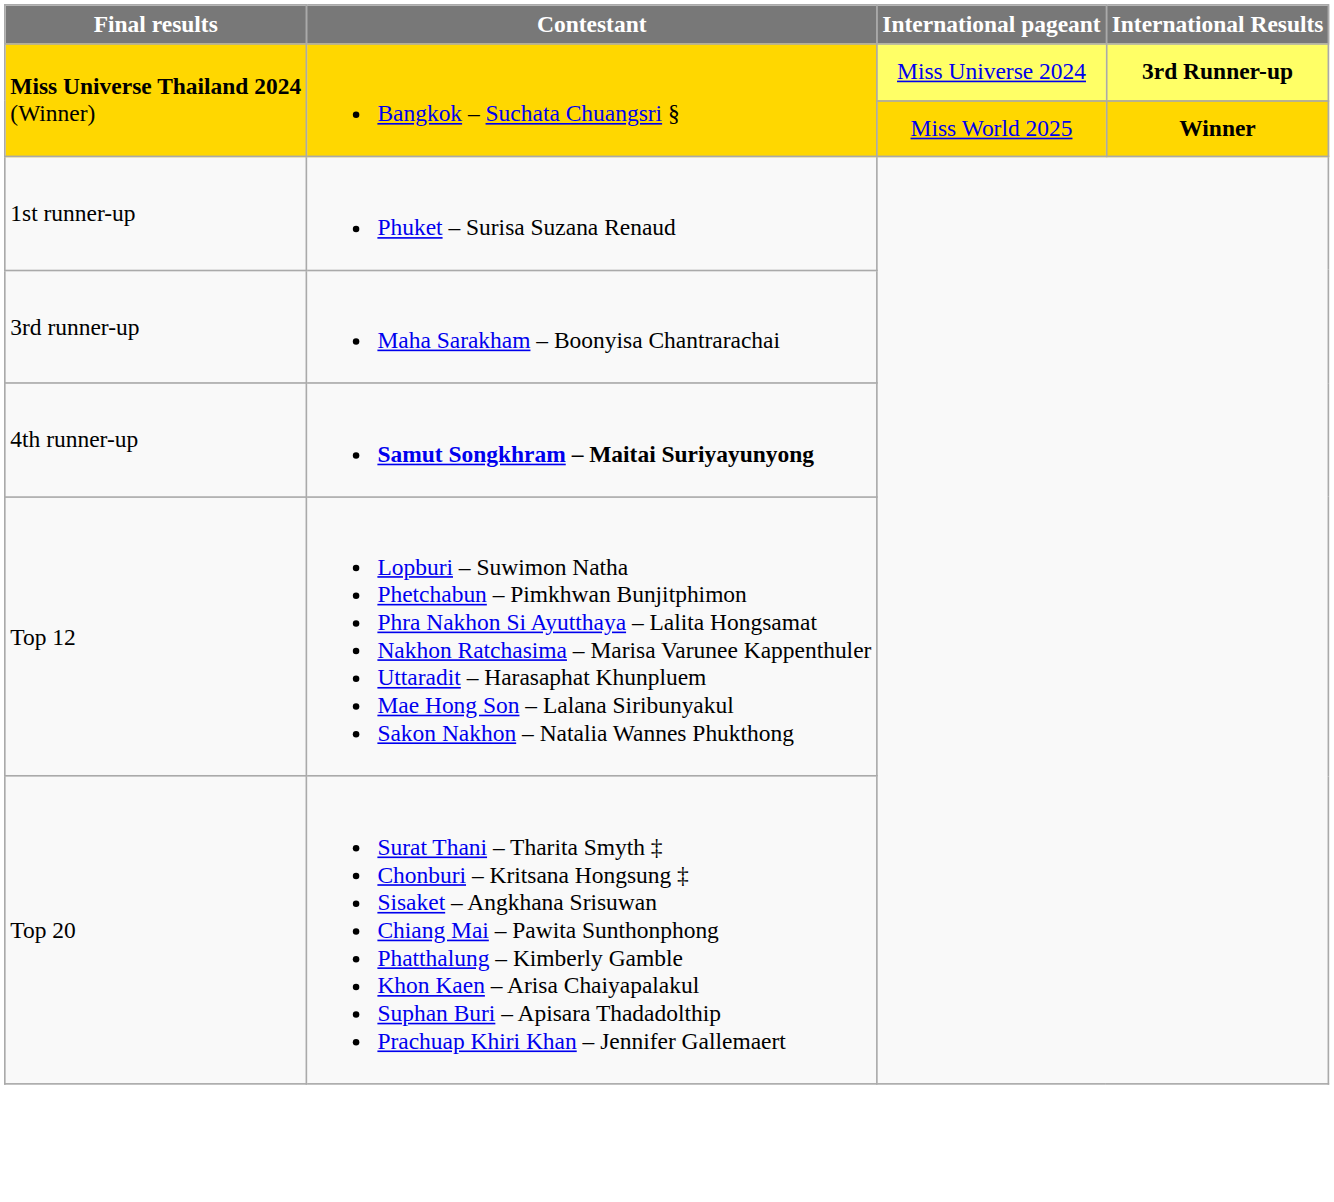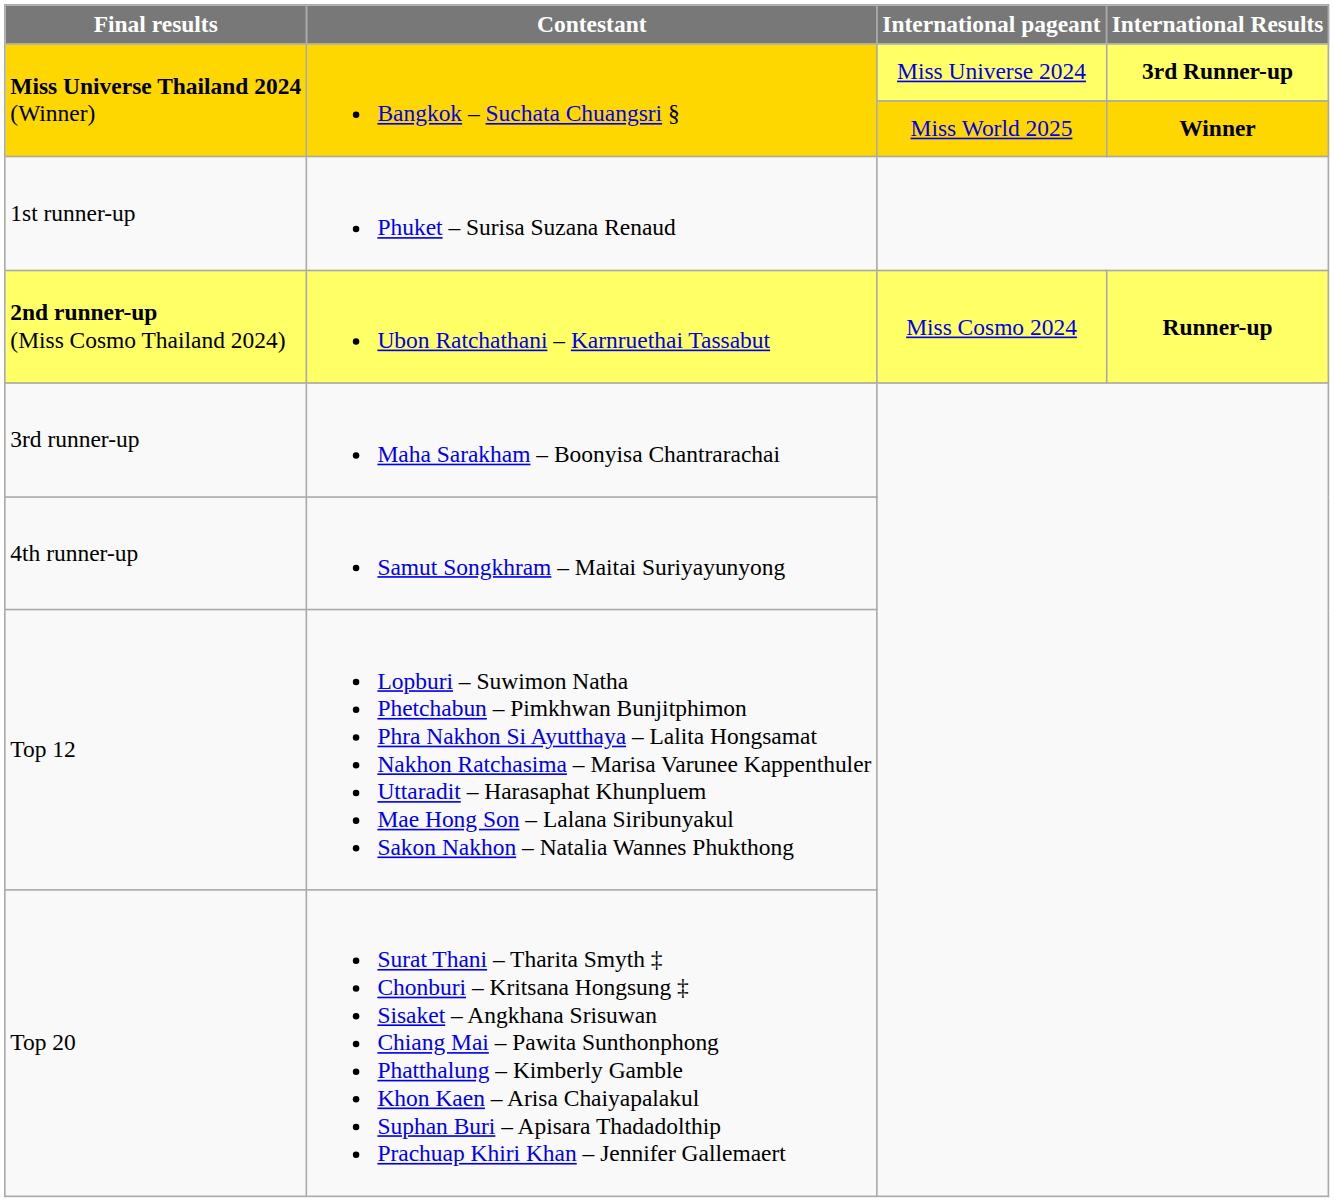+ row: 2nd runner-up (Miss Cosmo Thailand 2024) | Ubon Ratchathani – Karnruethai Tassabut | Miss Cosmo 2024 | Runner-up
4th runner-up | Contestant: bold -> normal
